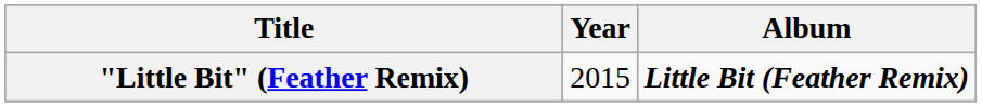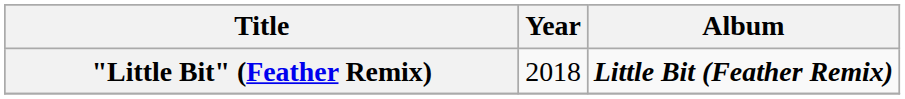"Little Bit" (Feather Remix) | Year: 2015 -> 2018
